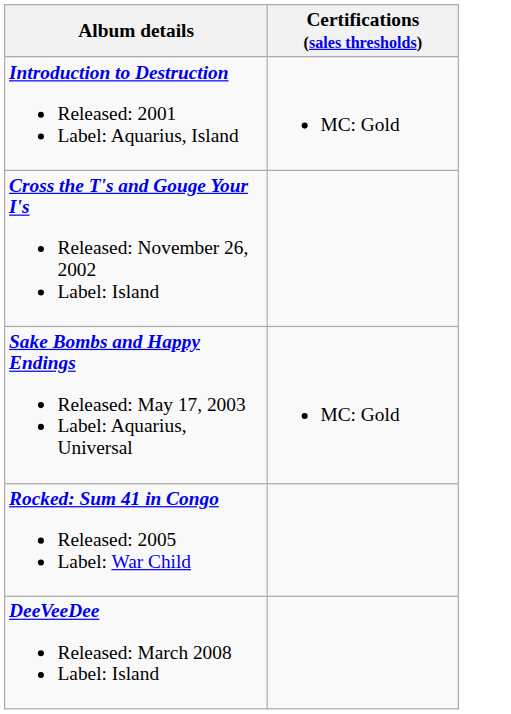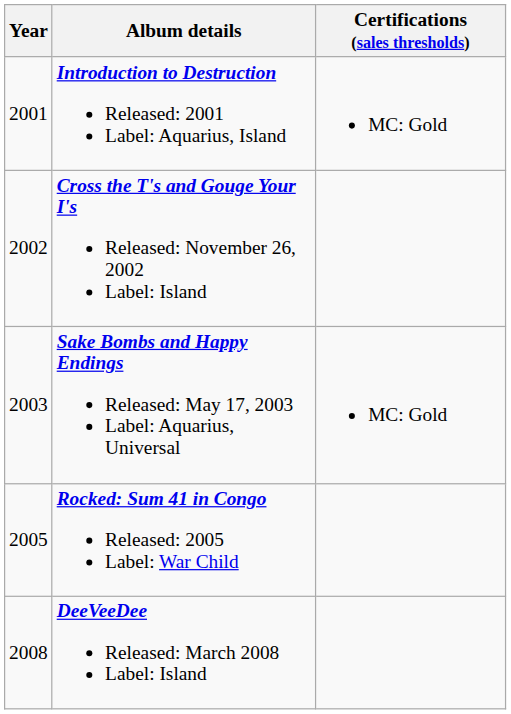+ column: Year | 2001 | 2002 | 2003 | 2005 | 2008
